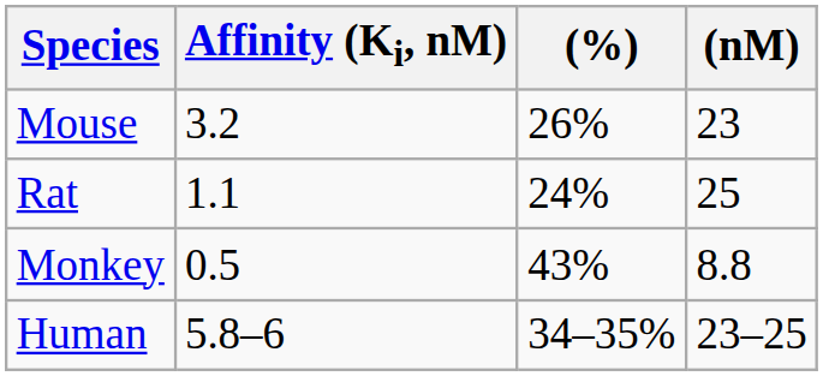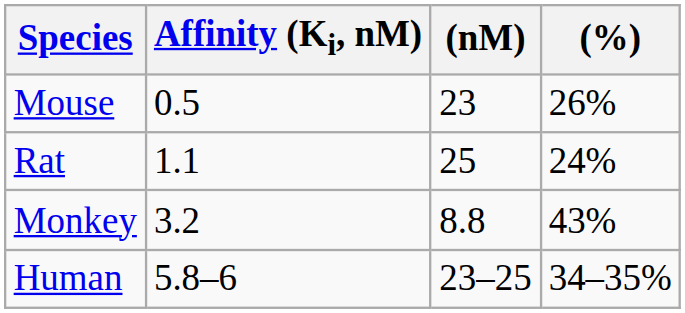columns swapped: (nM) <-> (%)
Mouse | Affinity (Ki, nM): 3.2 -> 0.5
Monkey | Affinity (Ki, nM): 0.5 -> 3.2
